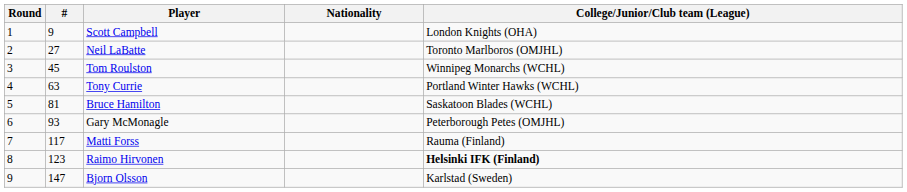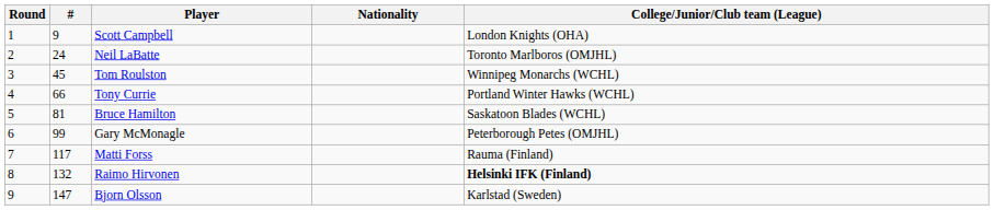Neil LaBatte | #: 27 -> 24
Tony Currie | #: 63 -> 66
Gary McMonagle | #: 93 -> 99
Raimo Hirvonen | #: 123 -> 132
